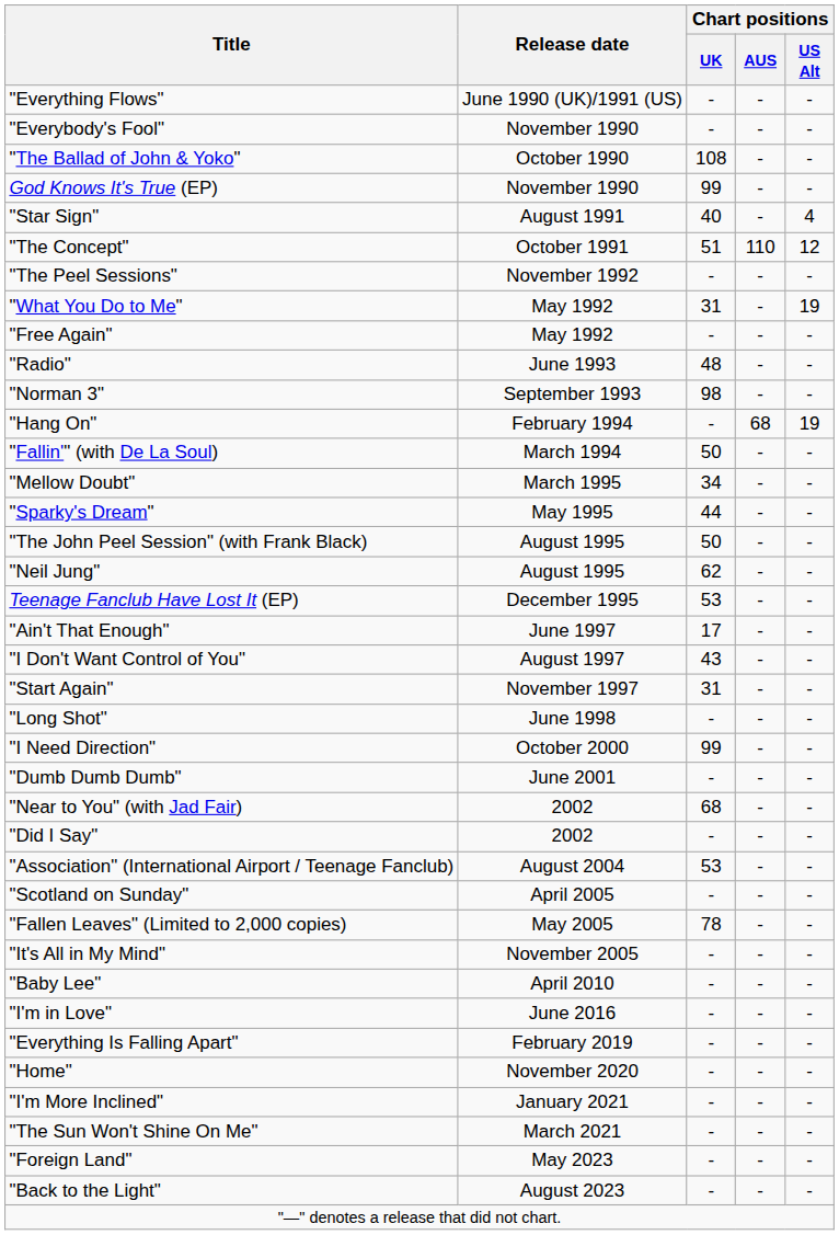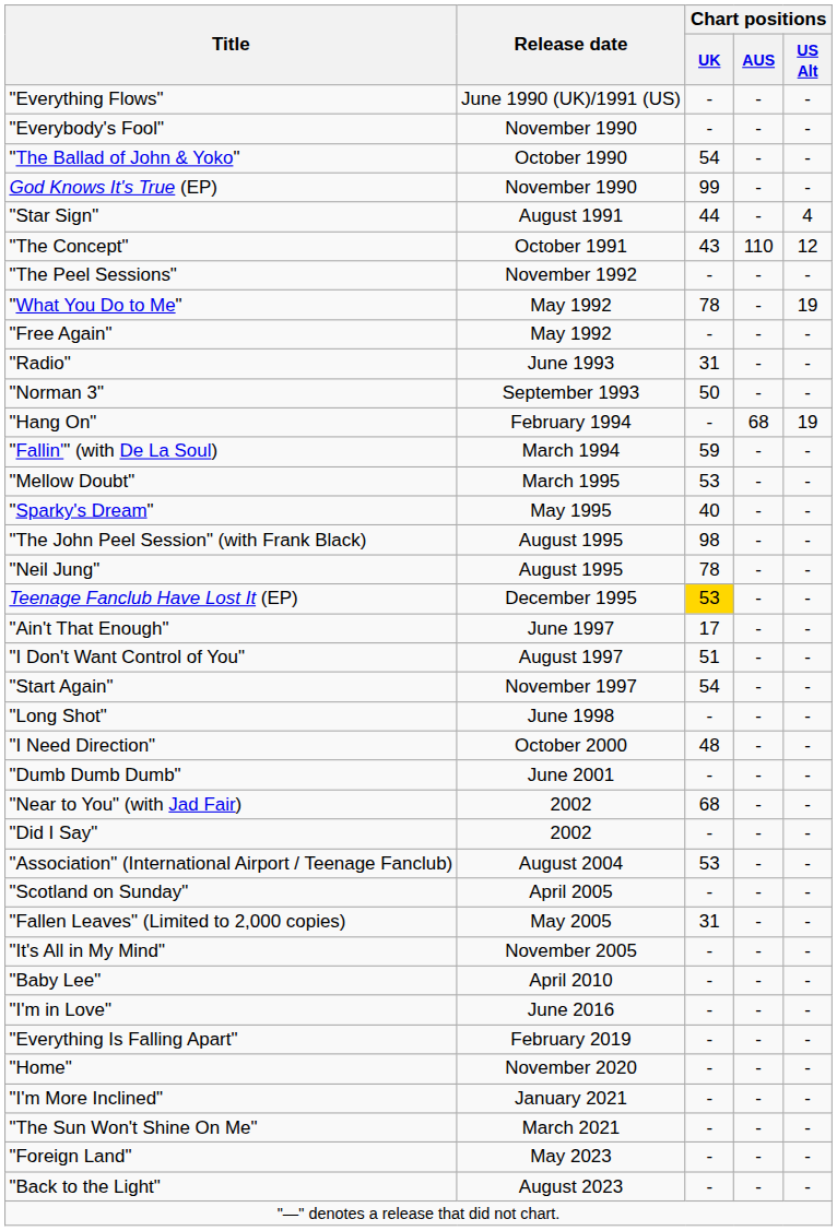"The Ballad of John & Yoko" | Chart positions / UK: 108 -> 54
"Star Sign" | Chart positions / UK: 40 -> 44
"The Concept" | Chart positions / UK: 51 -> 43
"What You Do to Me" | Chart positions / UK: 31 -> 78
"Radio" | Chart positions / UK: 48 -> 31
"Norman 3" | Chart positions / UK: 98 -> 50
"Fallin'" (with De La Soul) | Chart positions / UK: 50 -> 59
"Mellow Doubt" | Chart positions / UK: 34 -> 53
"Sparky's Dream" | Chart positions / UK: 44 -> 40
"The John Peel Session" (with Frank Black) | Chart positions / UK: 50 -> 98
"Neil Jung" | Chart positions / UK: 62 -> 78
Teenage Fanclub Have Lost It (EP) | Chart positions / UK: no background -> gold background
"I Don't Want Control of You" | Chart positions / UK: 43 -> 51
"Start Again" | Chart positions / UK: 31 -> 54
"I Need Direction" | Chart positions / UK: 99 -> 48
"Fallen Leaves" (Limited to 2,000 copies) | Chart positions / UK: 78 -> 31
